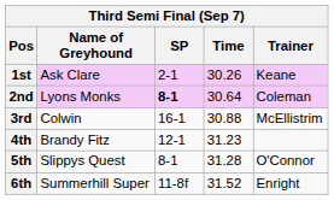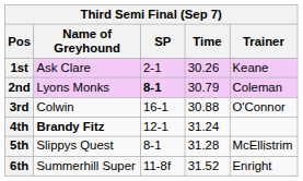2nd | Time: 30.64 -> 30.79
3rd | Trainer: McEllistrim -> O'Connor
4th | Name of Greyhound: normal -> bold
4th | Time: 31.23 -> 31.24
5th | Trainer: O'Connor -> McEllistrim
